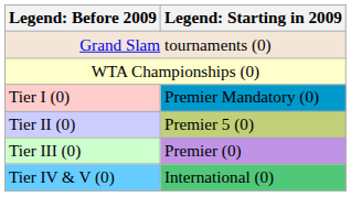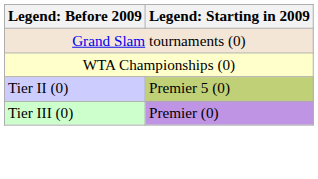- row: Tier I (0) | Premier Mandatory (0)
- row: Tier IV & V (0) | International (0)
